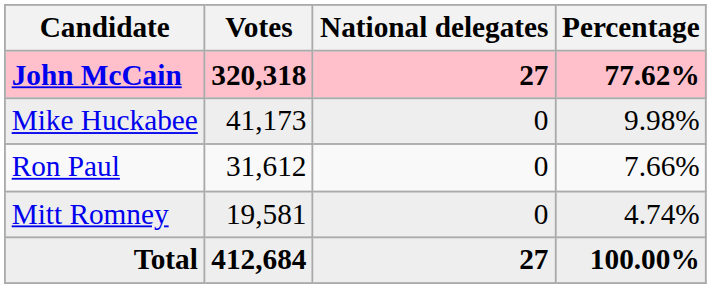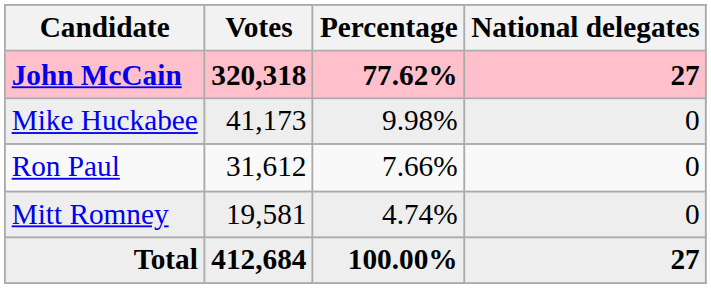columns swapped: Percentage <-> National delegates
